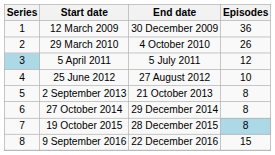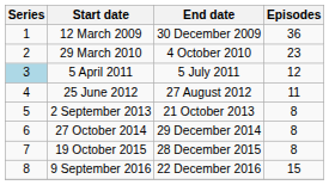29 March 2010 | Episodes: 26 -> 23
25 June 2012 | Episodes: 10 -> 11
19 October 2015 | Episodes: lightblue background -> no background
